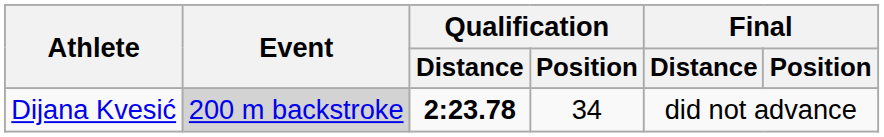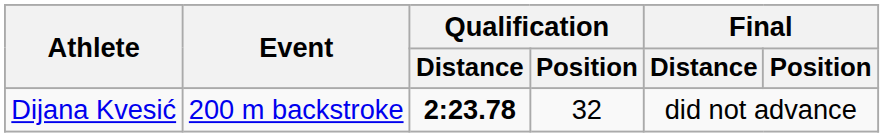Dijana Kvesić | Event: lightgrey background -> no background
Dijana Kvesić | Qualification / Position: 34 -> 32
